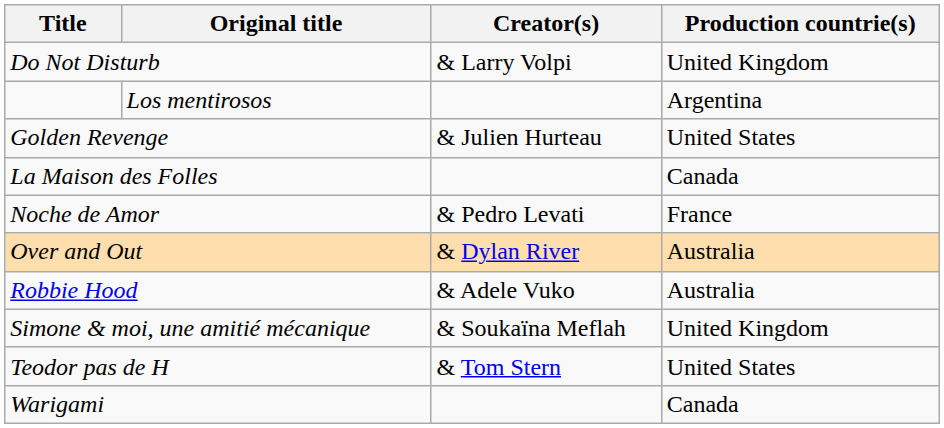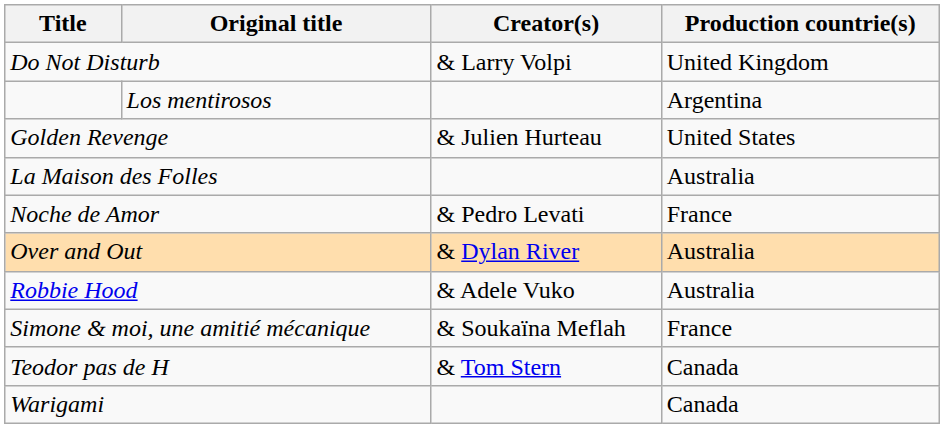La Maison des Folles | Production countrie(s): Canada -> Australia
Simone & moi, une amitié mécanique | Production countrie(s): United Kingdom -> France
Teodor pas de H | Production countrie(s): United States -> Canada
